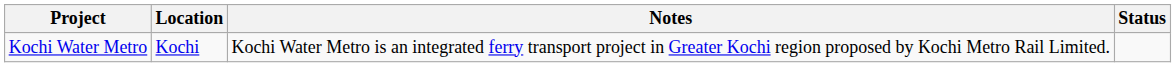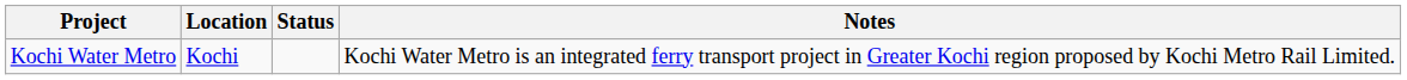columns swapped: Status <-> Notes
